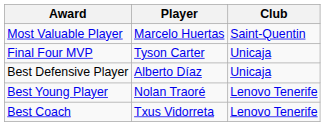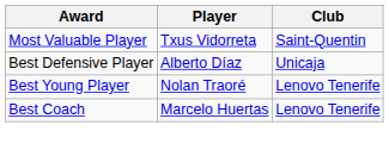Most Valuable Player | Player: Marcelo Huertas -> Txus Vidorreta
- row: Final Four MVP | Tyson Carter | Unicaja
Best Coach | Player: Txus Vidorreta -> Marcelo Huertas
